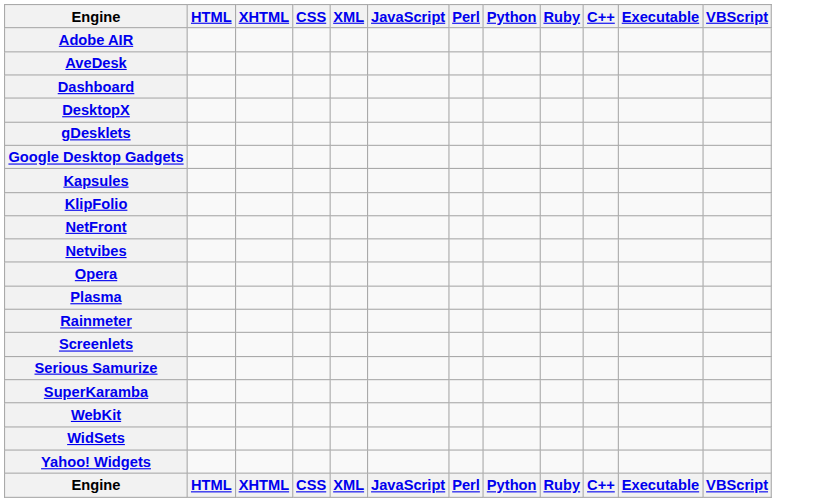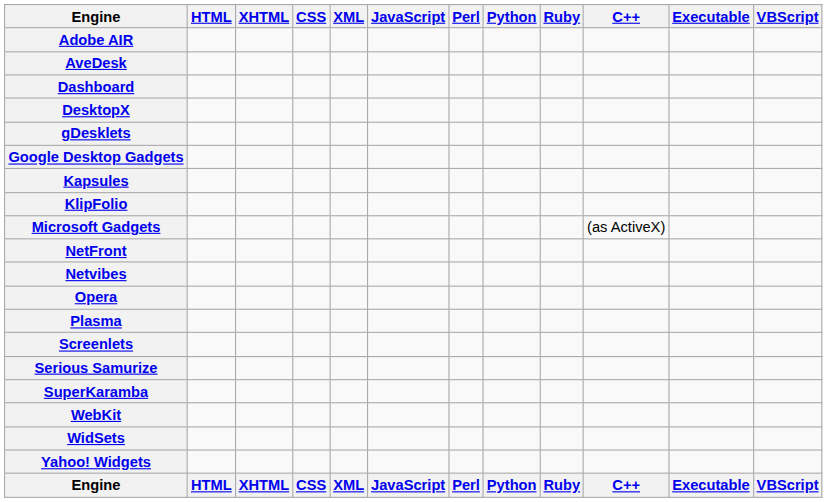+ row: Microsoft Gadgets | (as ActiveX)
- row: Rainmeter
